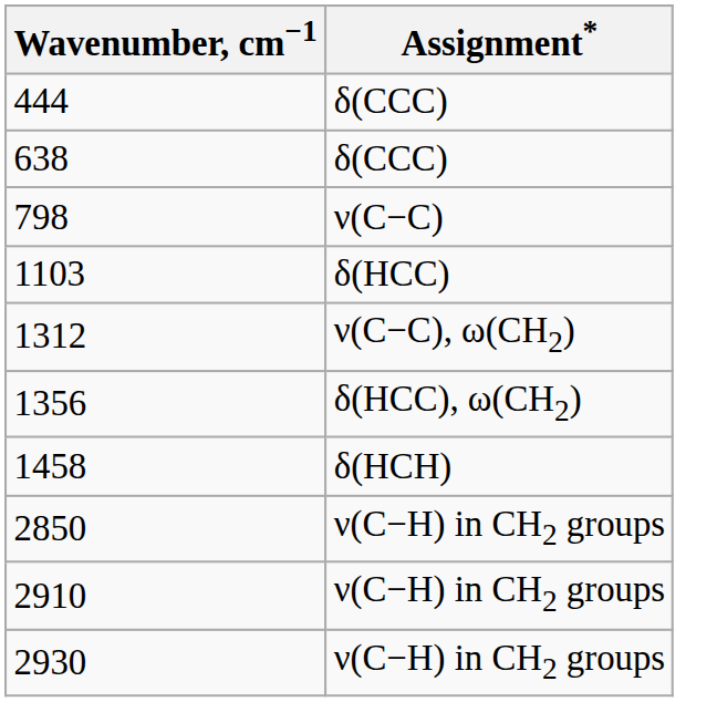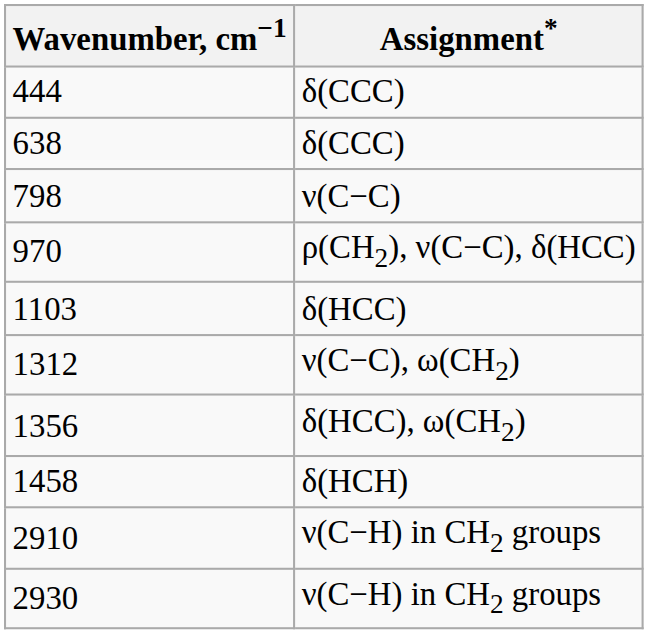+ row: 970 | ρ(CH2), ν(C−C), δ(HCC)
- row: 2850 | ν(C−H) in CH2 groups
